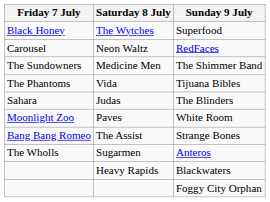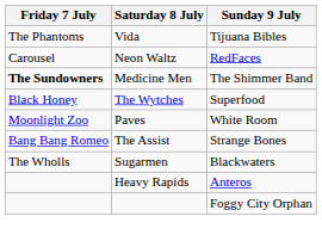rows swapped: The Wytches <-> Vida
Medicine Men | Friday 7 July: normal -> bold
- row: Sahara | Judas | The Blinders
Sugarmen | Sunday 9 July: Anteros -> Blackwaters
Heavy Rapids | Sunday 9 July: Blackwaters -> Anteros
